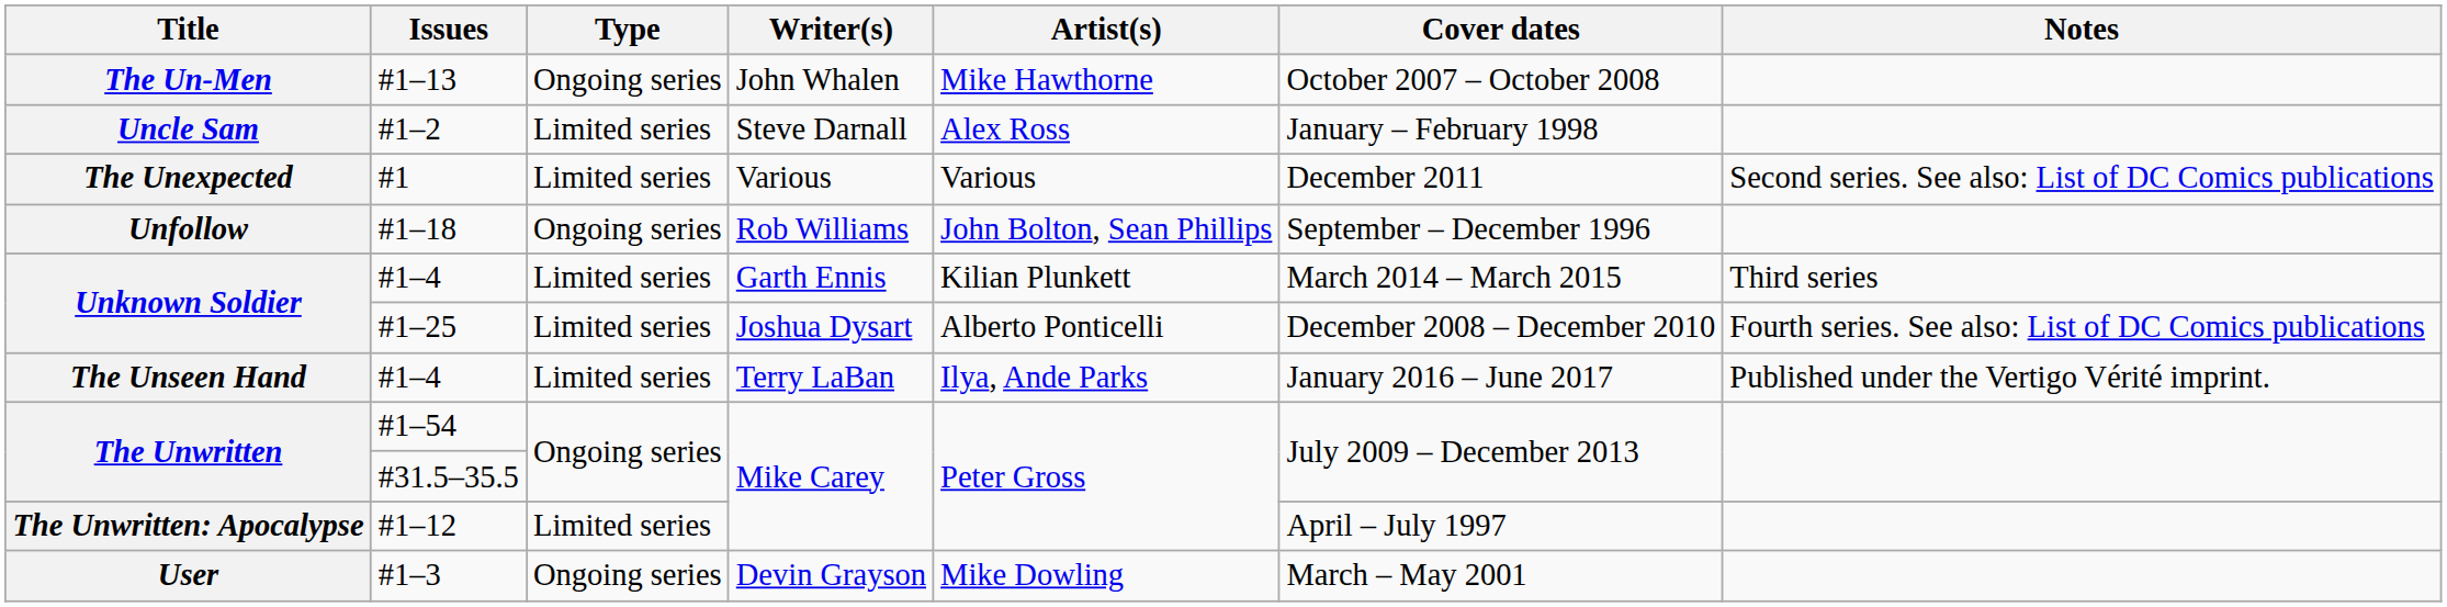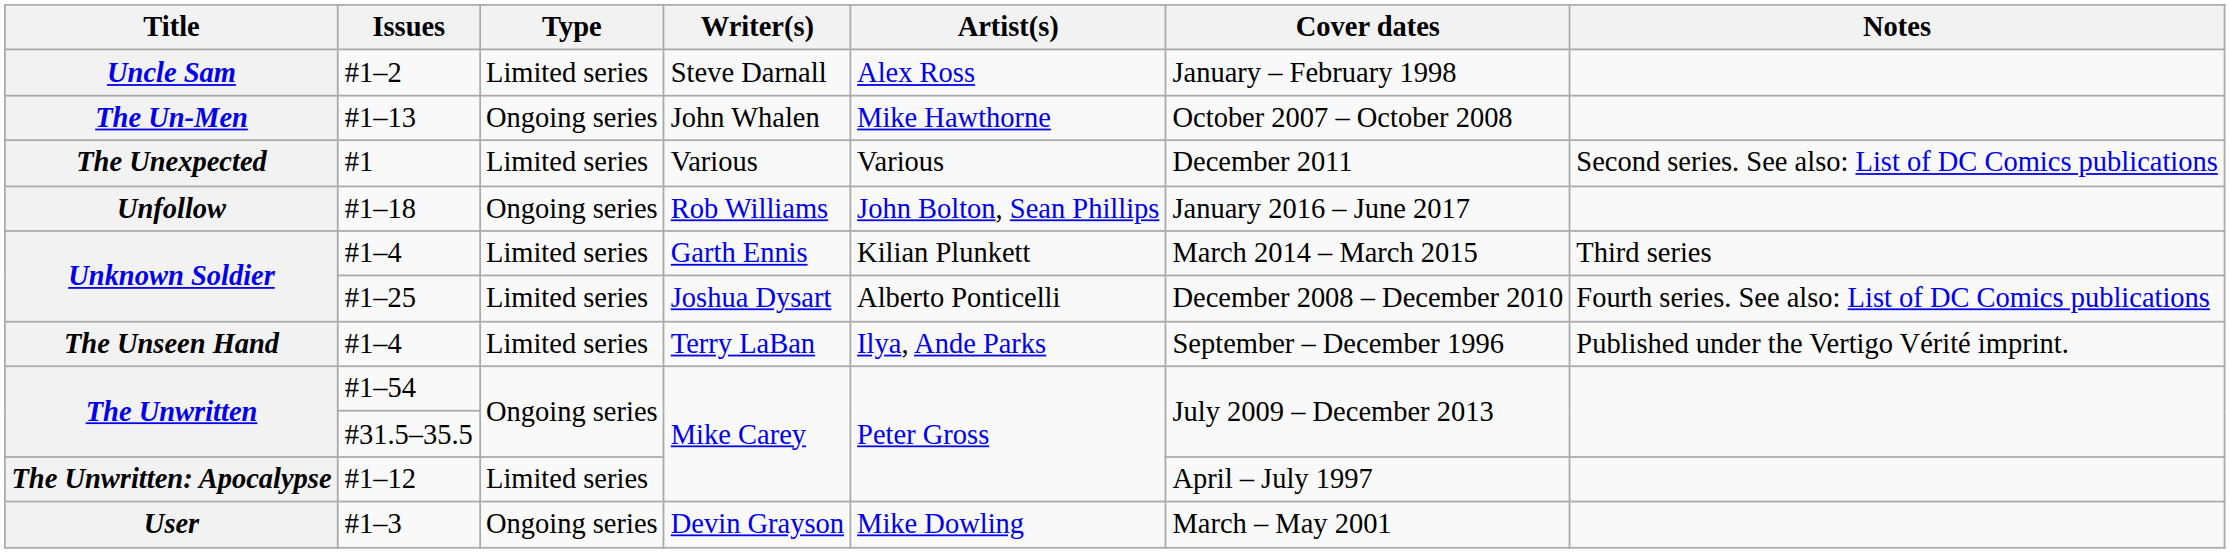rows swapped: #1–13 <-> #1–2
#1–18 | Cover dates: September – December 1996 -> January 2016 – June 2017
The Unseen Hand / #1–4 | Cover dates: January 2016 – June 2017 -> September – December 1996
